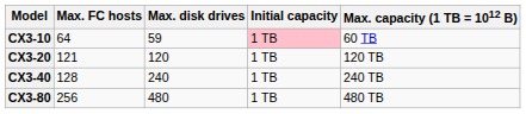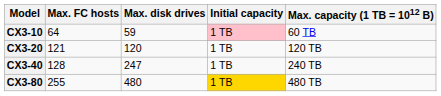CX3-40 | Max. disk drives: 240 -> 247
CX3-80 | Max. FC hosts: 256 -> 255
CX3-80 | Initial capacity: no background -> gold background
